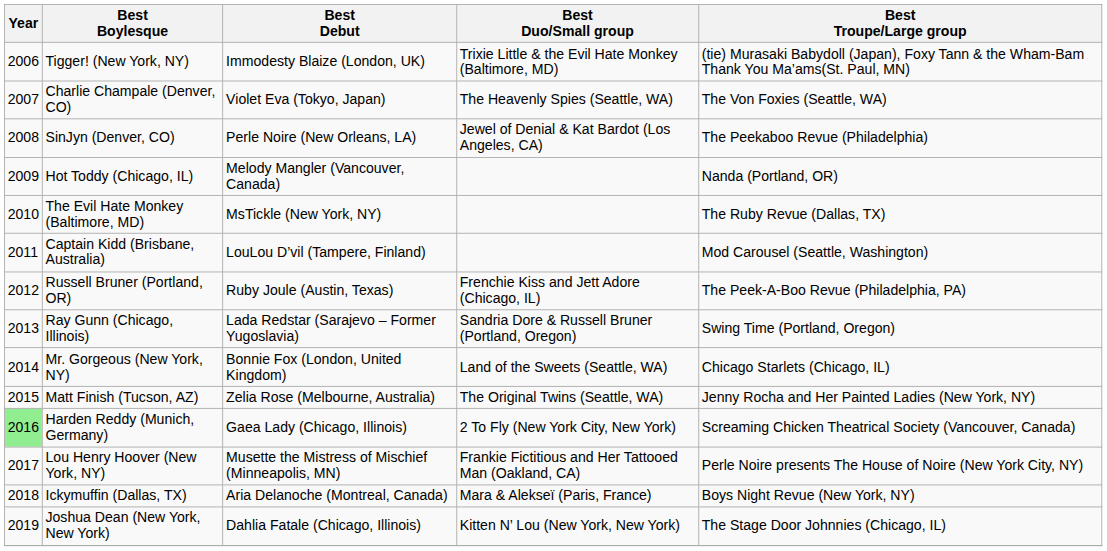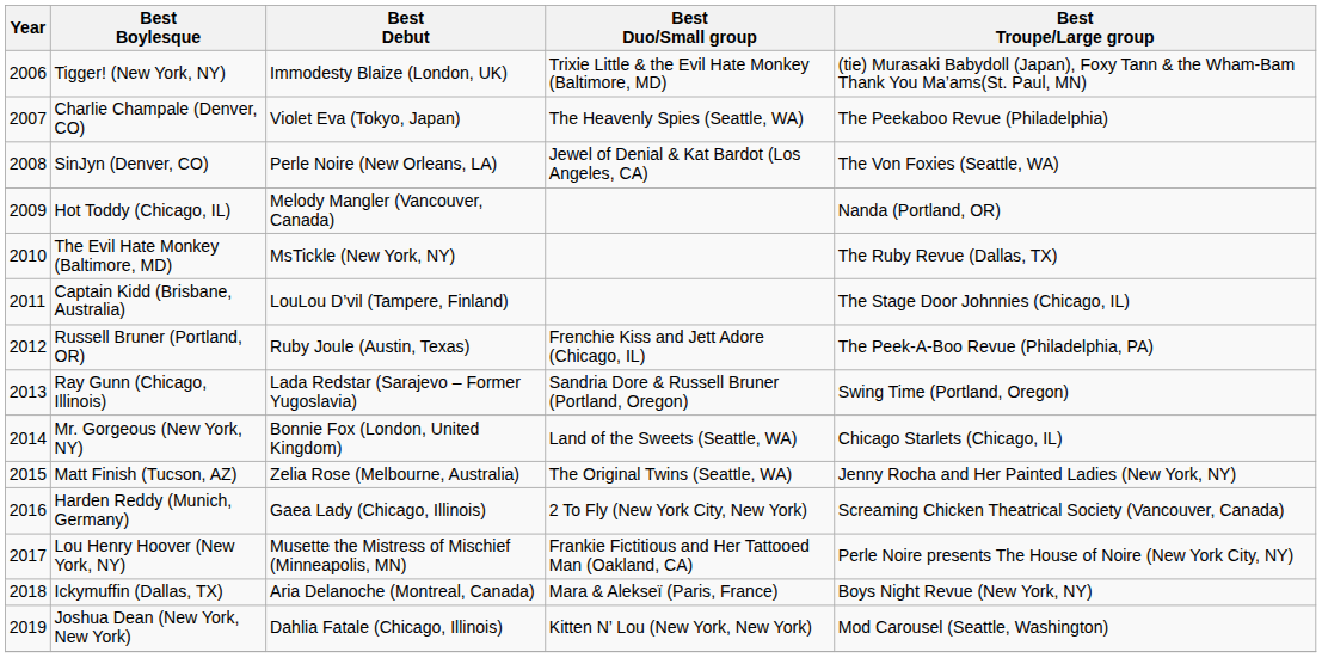Charlie Champale (Denver, CO) | Best Troupe/Large group: The Von Foxies (Seattle, WA) -> The Peekaboo Revue (Philadelphia)
SinJyn (Denver, CO) | Best Troupe/Large group: The Peekaboo Revue (Philadelphia) -> The Von Foxies (Seattle, WA)
Captain Kidd (Brisbane, Australia) | Best Troupe/Large group: Mod Carousel (Seattle, Washington) -> The Stage Door Johnnies (Chicago, IL)
Harden Reddy (Munich, Germany) | Year: lightgreen background -> no background
Joshua Dean (New York, New York) | Best Troupe/Large group: The Stage Door Johnnies (Chicago, IL) -> Mod Carousel (Seattle, Washington)
